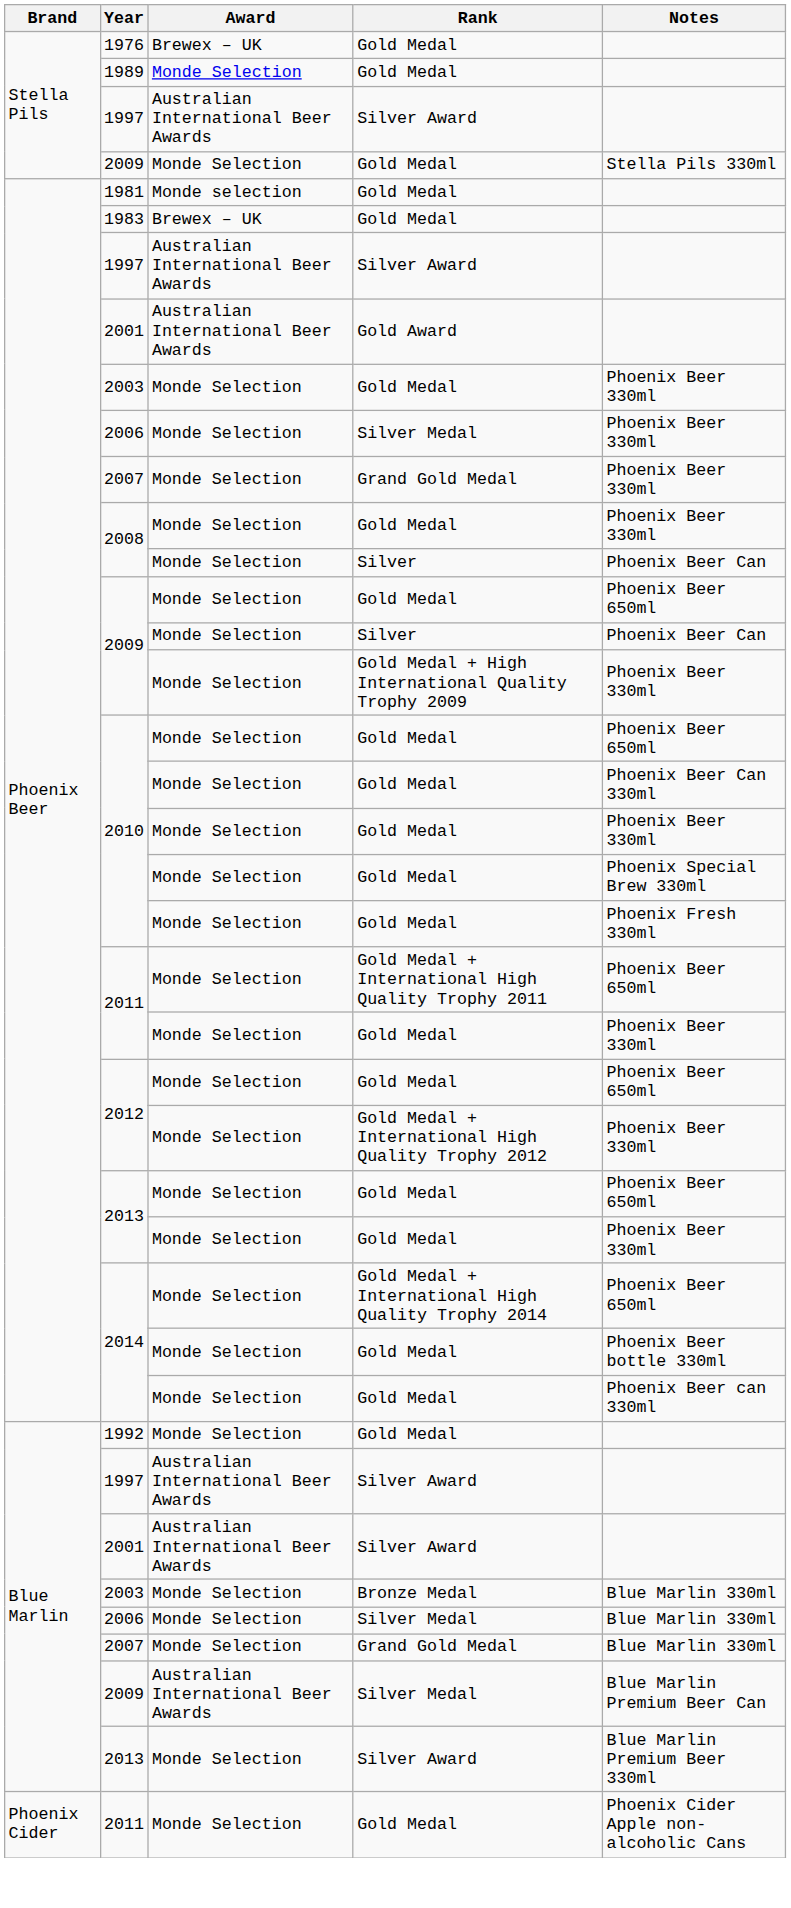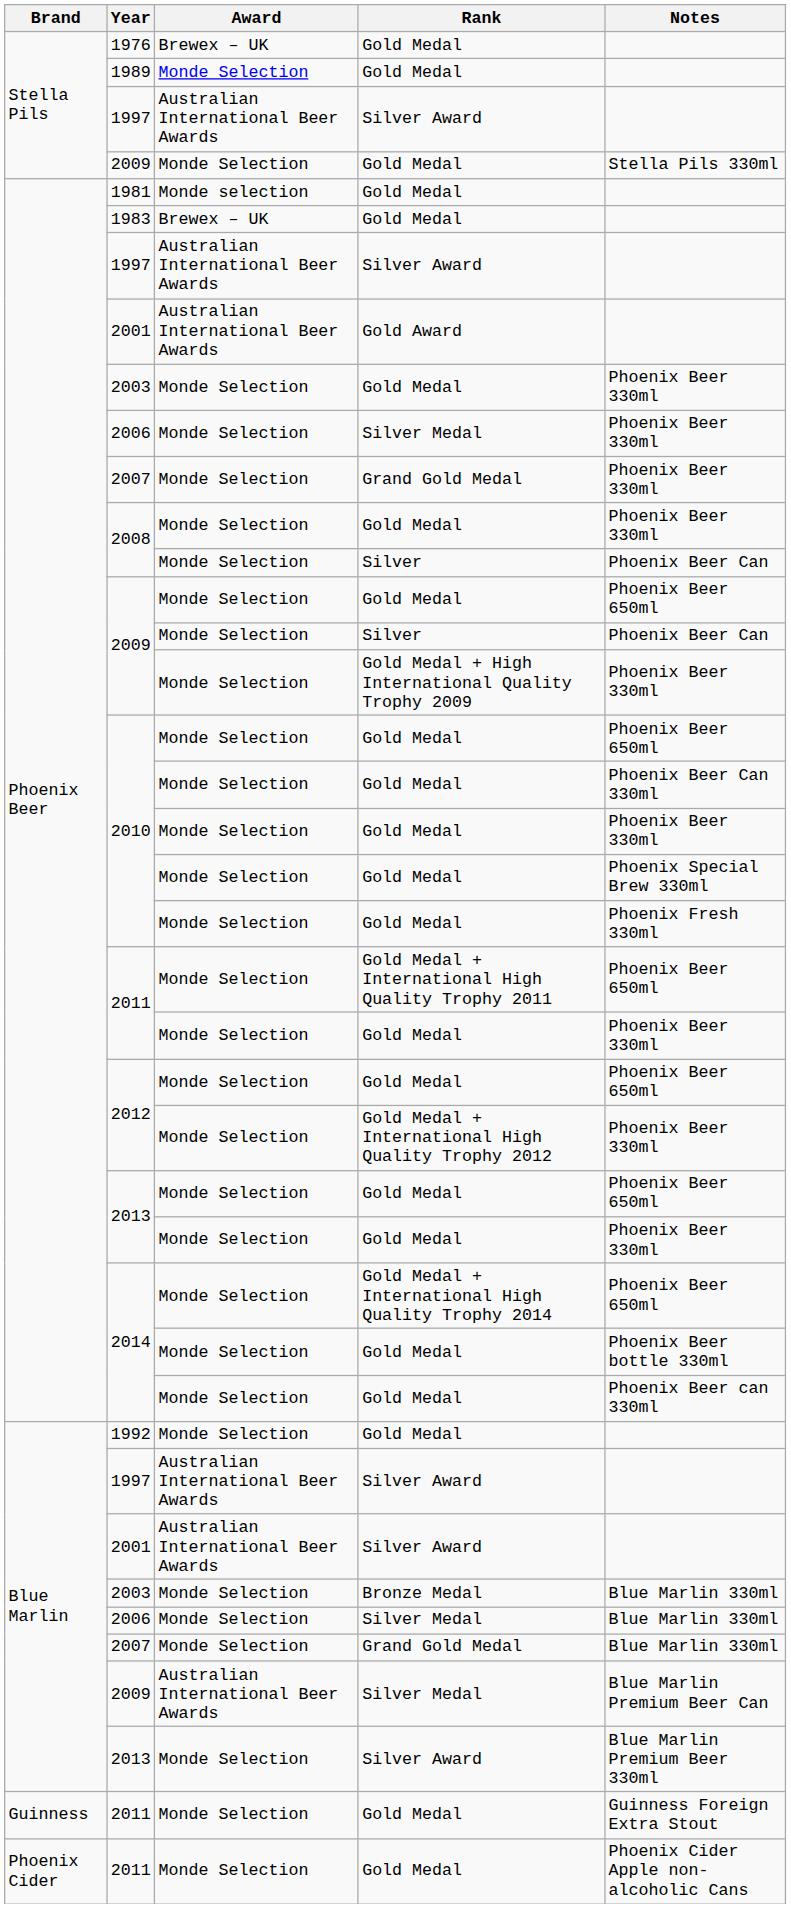+ row: Guinness | 2011 | Monde Selection | Gold Medal | Guinness Foreign Extra Stout
